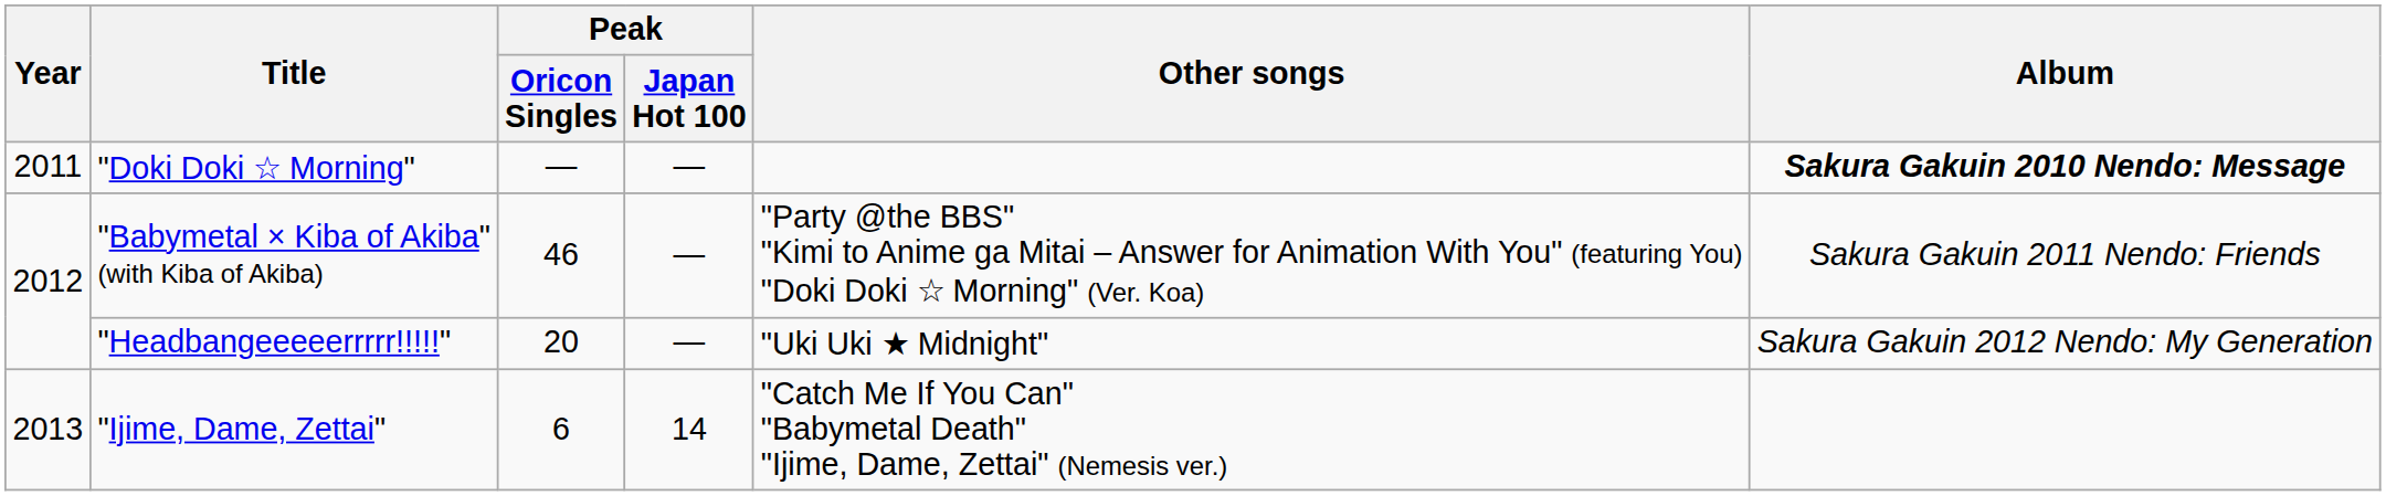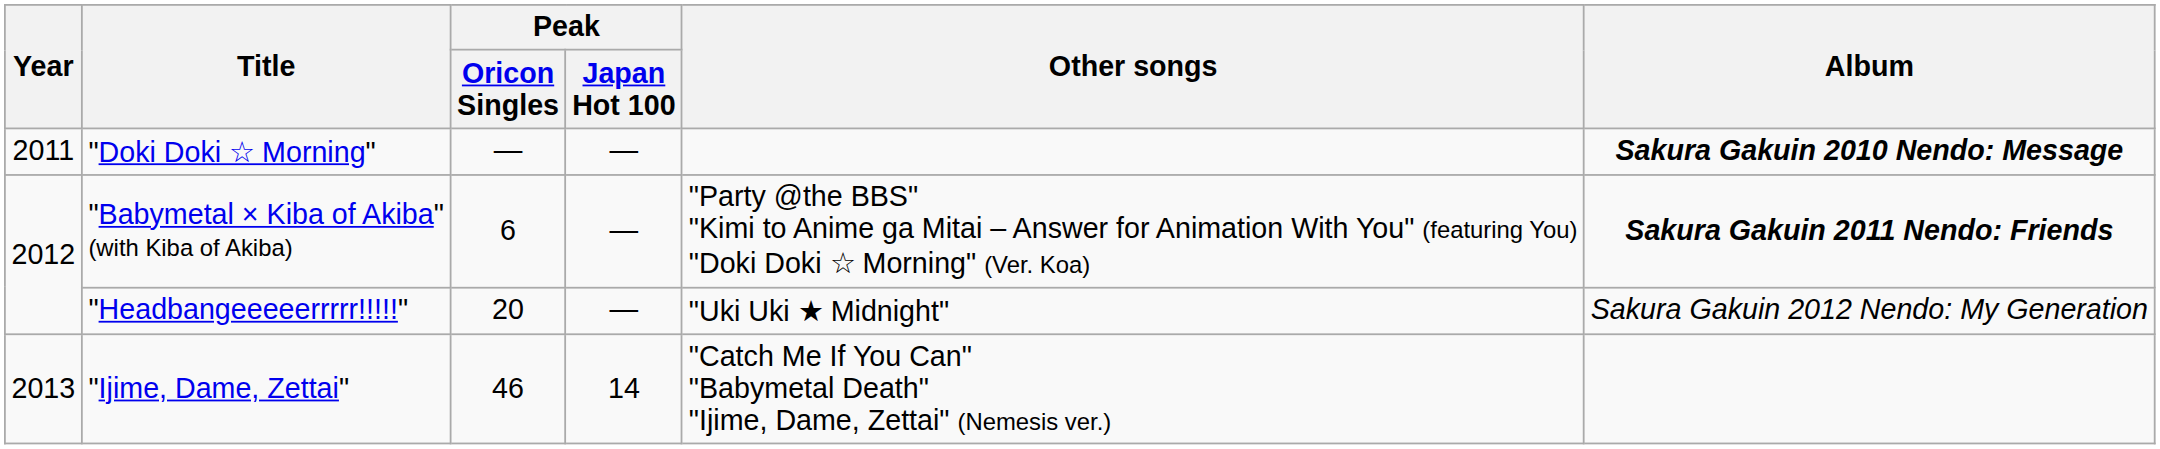"Babymetal × Kiba of Akiba" (with Kiba of Akiba) | Peak / Oricon Singles: 46 -> 6
"Babymetal × Kiba of Akiba" (with Kiba of Akiba) | Album: normal -> bold
"Ijime, Dame, Zettai" | Peak / Oricon Singles: 6 -> 46
